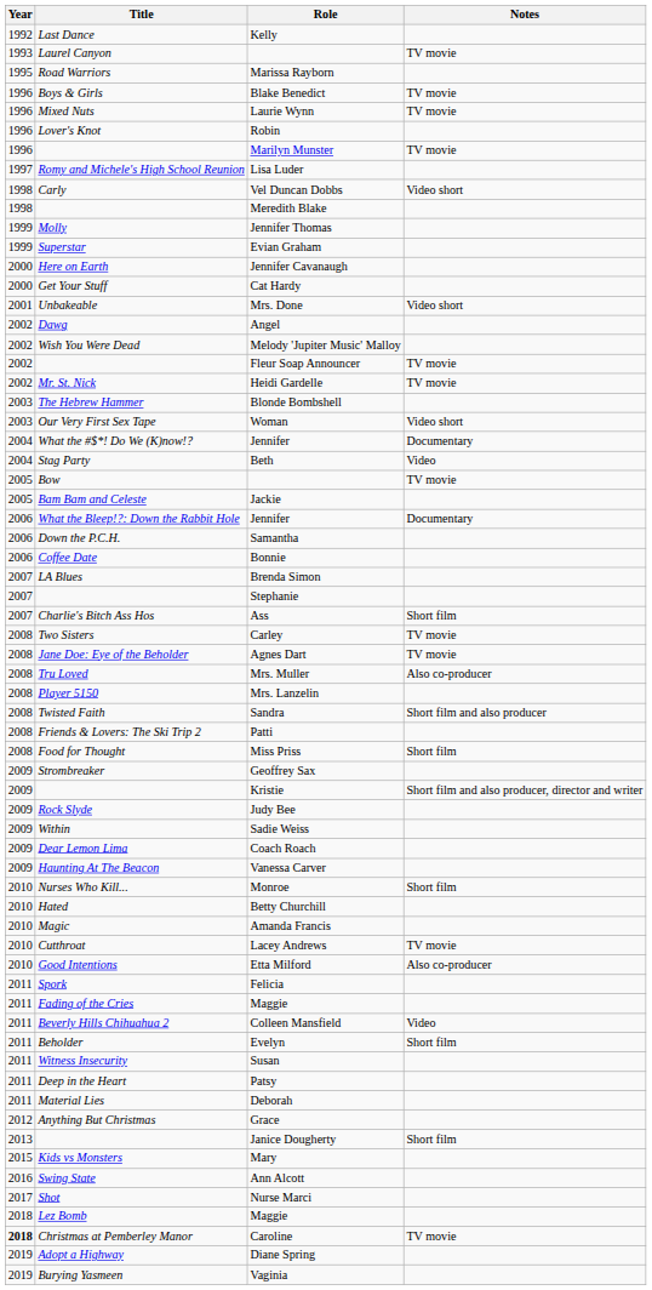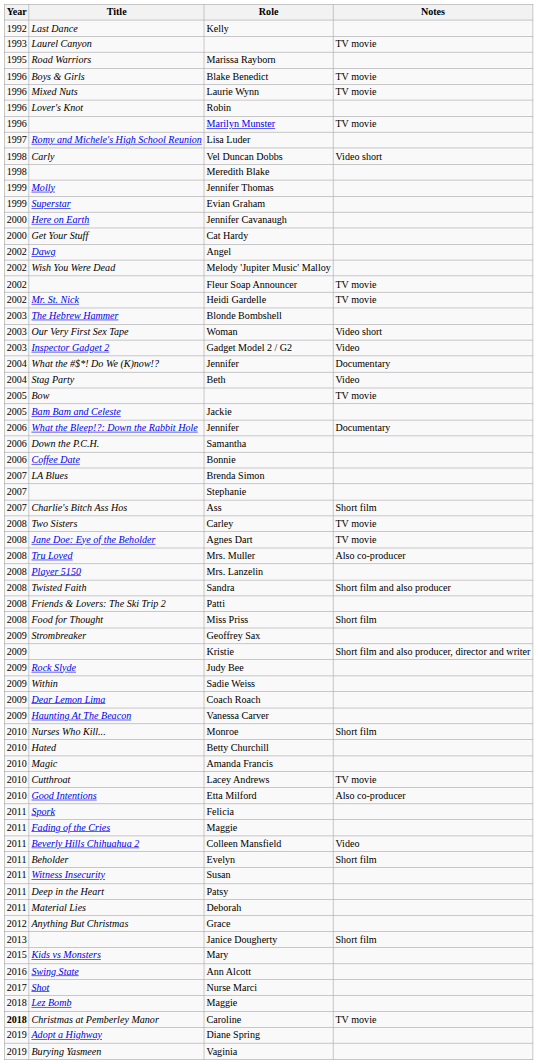- row: 2001 | Unbakeable | Mrs. Done | Video short
+ row: 2003 | Inspector Gadget 2 | Gadget Model 2 / G2 | Video
